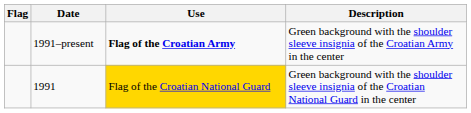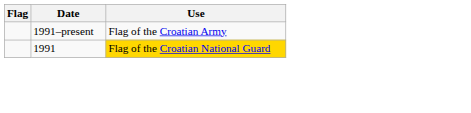- column: Description | Green background with the shoulder sleeve insignia of the Croatian Army in the center | Green background with the shoulder sleeve insignia of the Croatian National Guard in the center
1991–present | Use: bold -> normal
